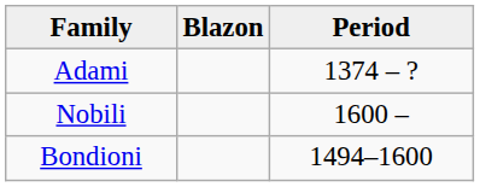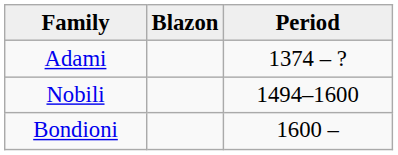Nobili | Period: 1600 – -> 1494–1600
Bondioni | Period: 1494–1600 -> 1600 –
